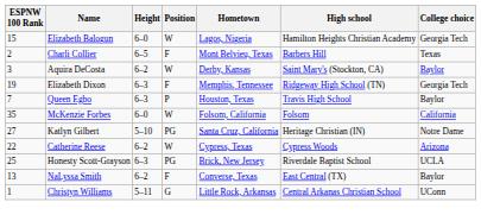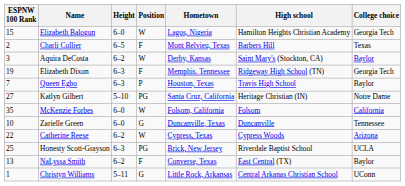rows swapped: McKenzie Forbes <-> Katlyn Gilbert
+ row: 10 | Zarielle Green | 6–0 | G | Duncanville, Texas | Duncanville | Tennessee
